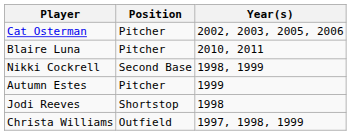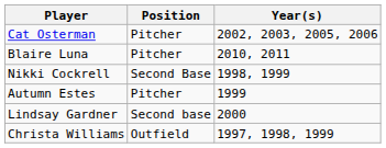+ row: Lindsay Gardner | Second base | 2000
- row: Jodi Reeves | Shortstop | 1998
